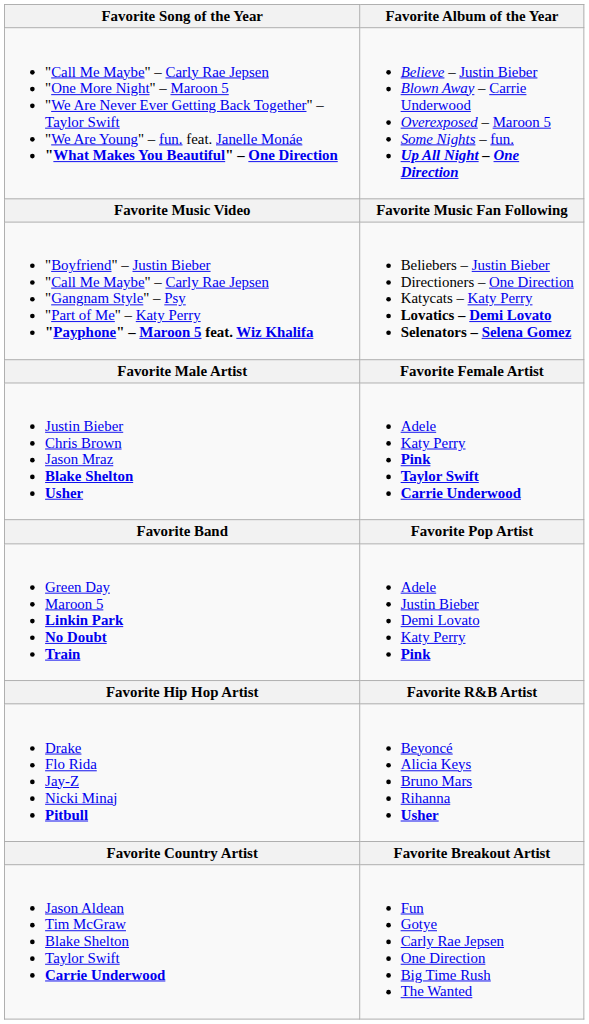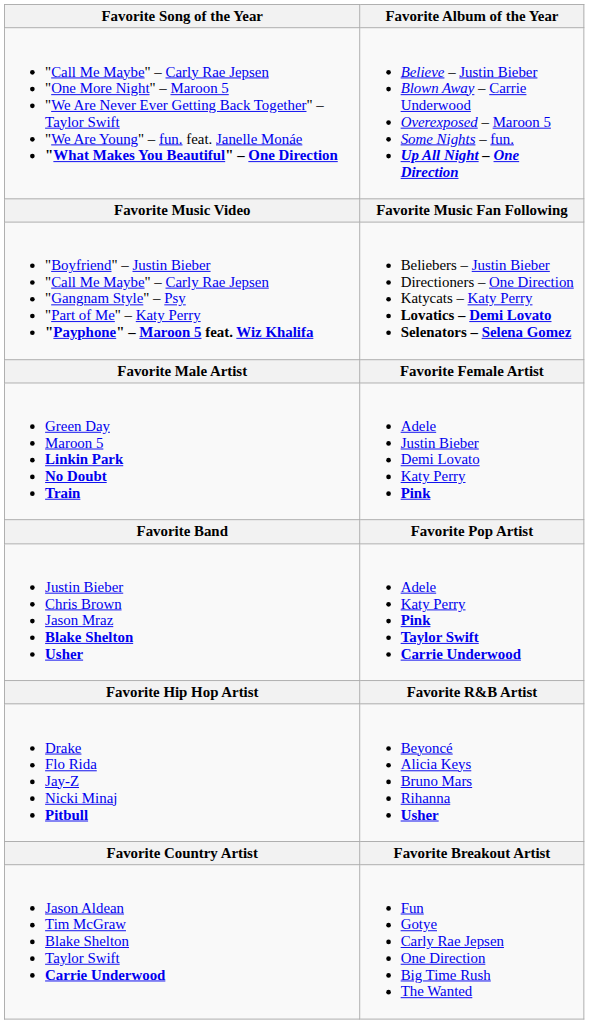rows swapped: Justin Bieber Chris Brown Jason Mraz Blake Shelton Usher <-> Green Day Maroon 5 Linkin Park No Doubt Train
